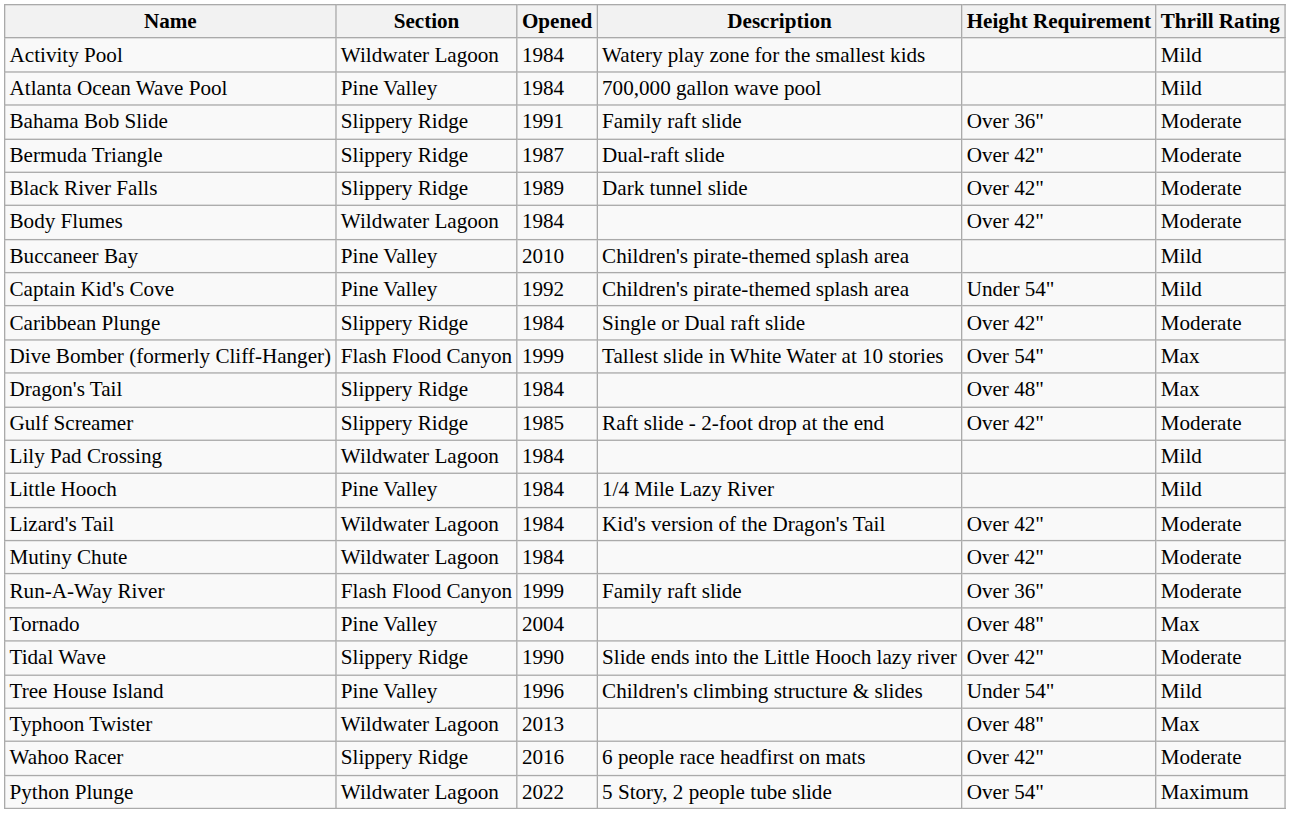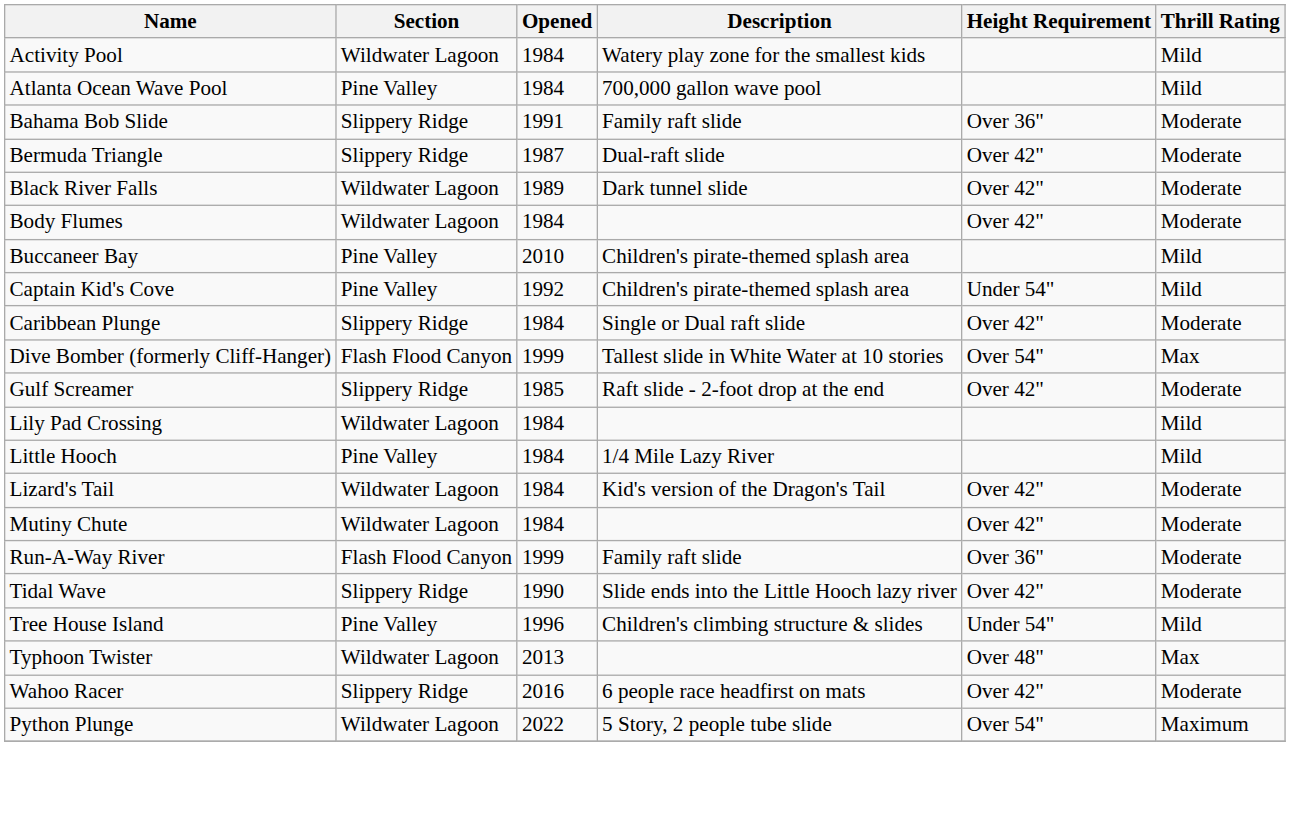Black River Falls | Section: Slippery Ridge -> Wildwater Lagoon
- row: Dragon's Tail | Slippery Ridge | 1984 | Over 48" | Max
- row: Tornado | Pine Valley | 2004 | Over 48" | Max
